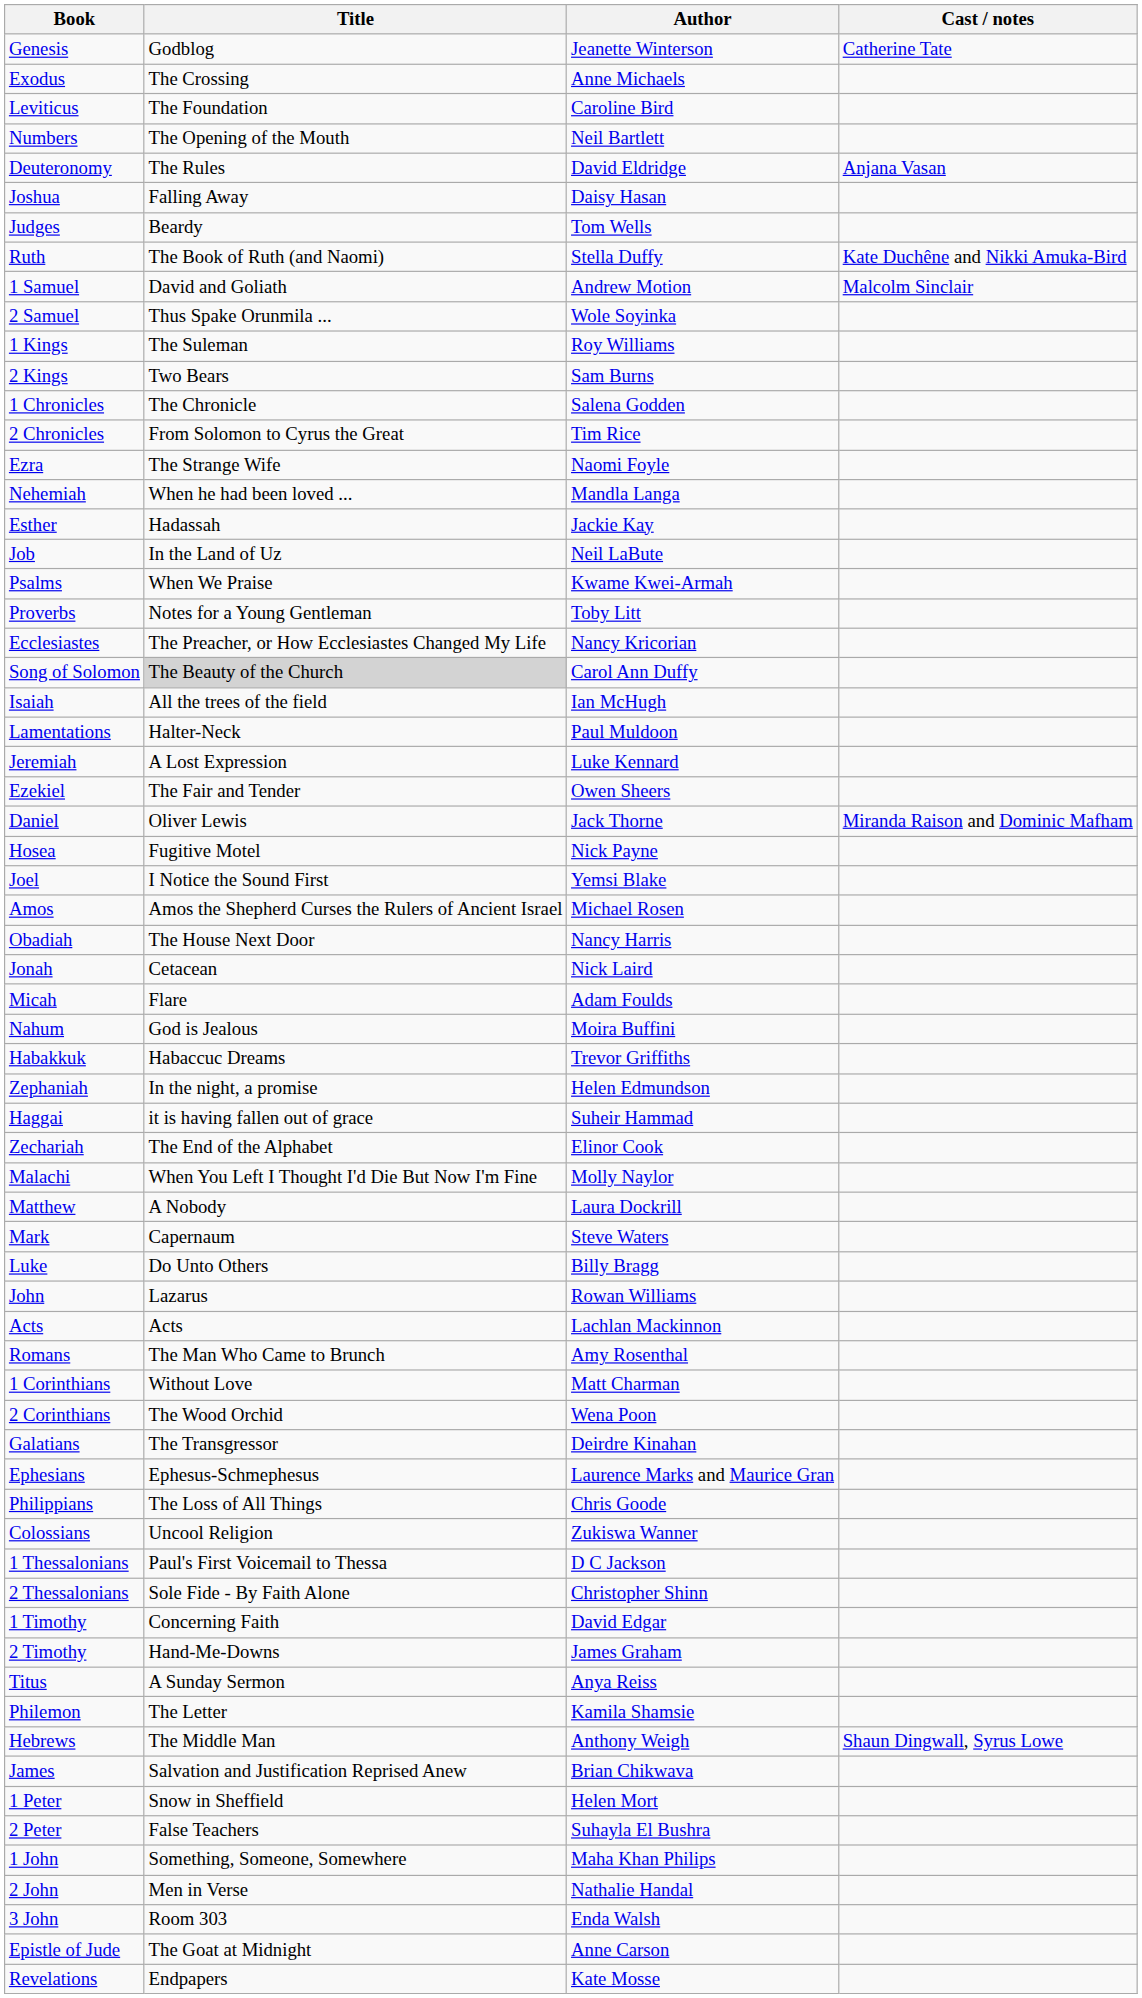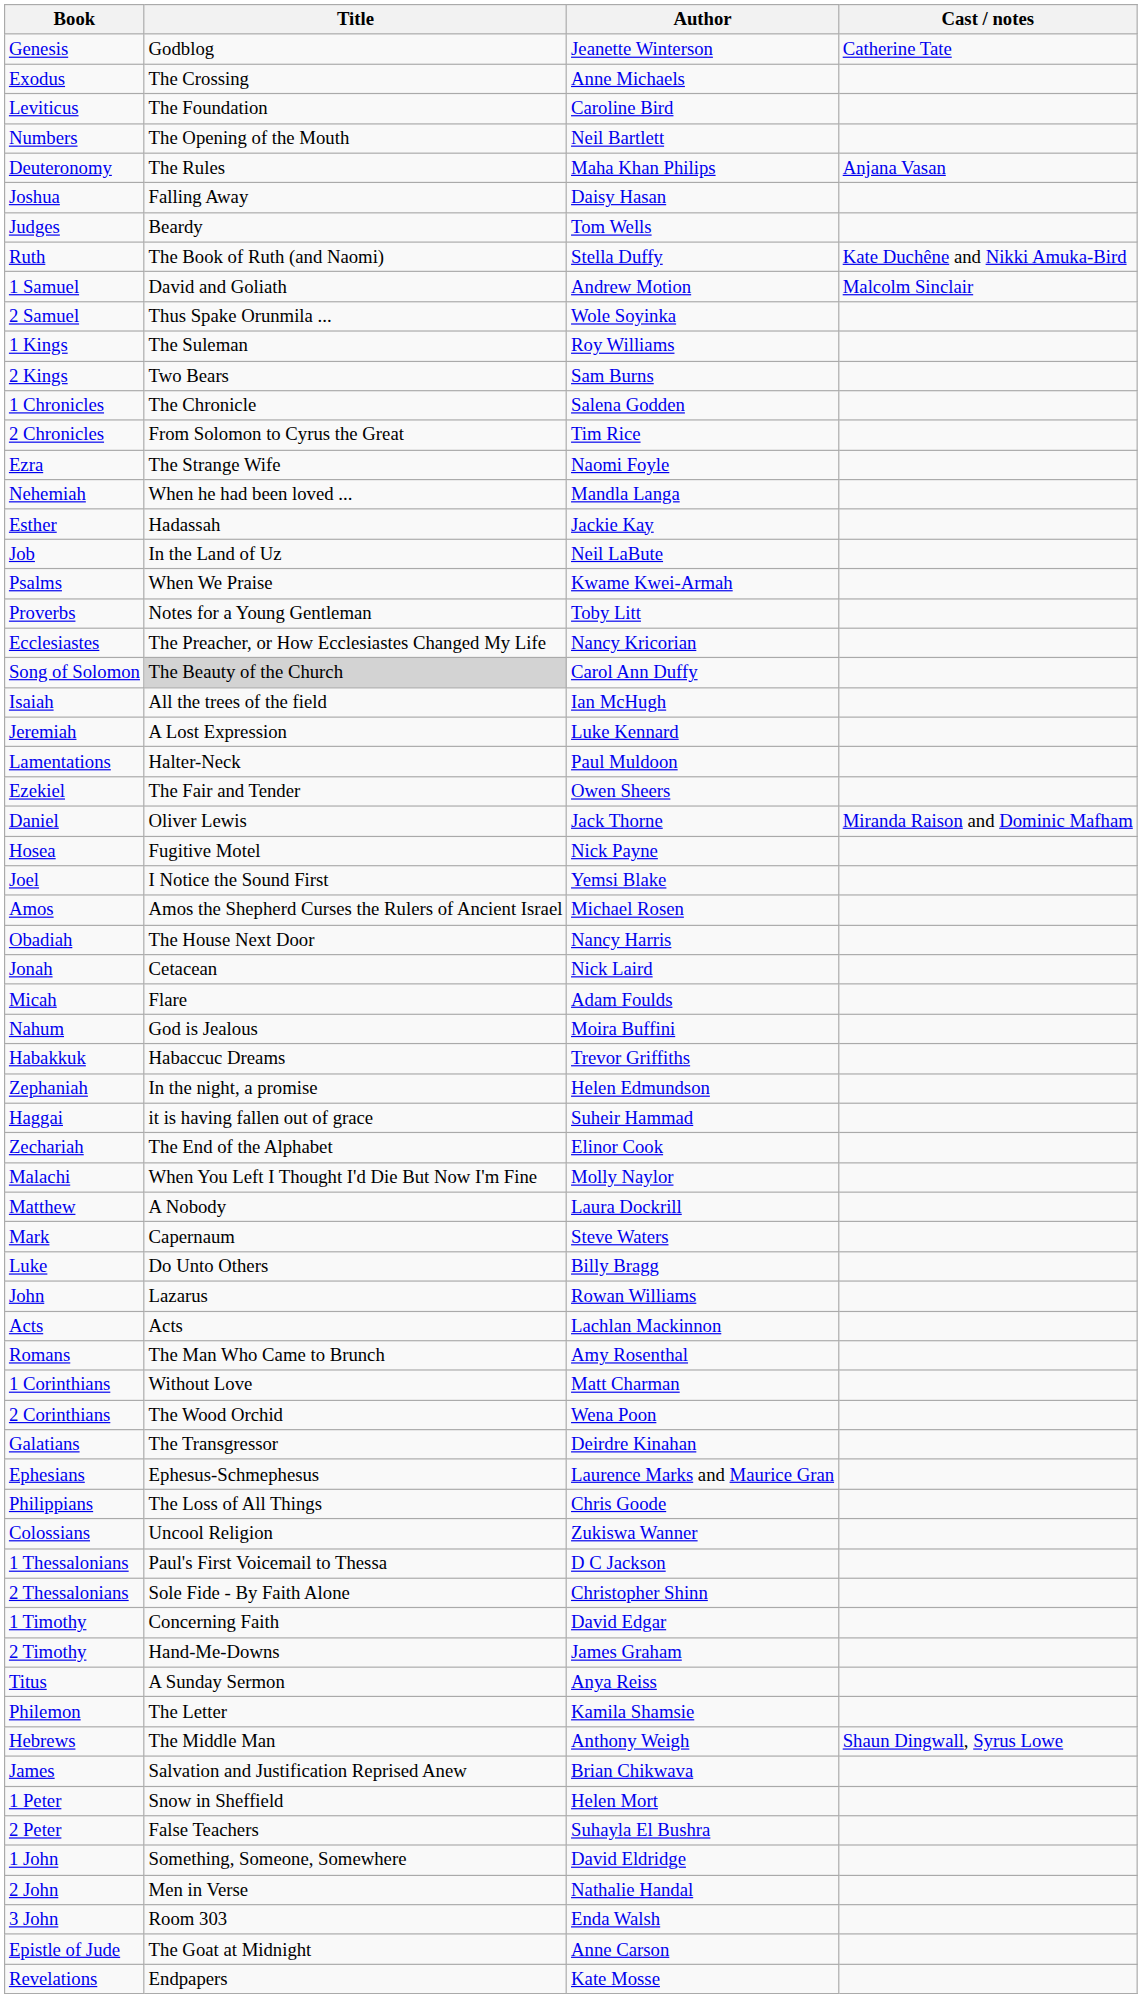Deuteronomy | Author: David Eldridge -> Maha Khan Philips
rows swapped: Jeremiah <-> Lamentations
1 John | Author: Maha Khan Philips -> David Eldridge
